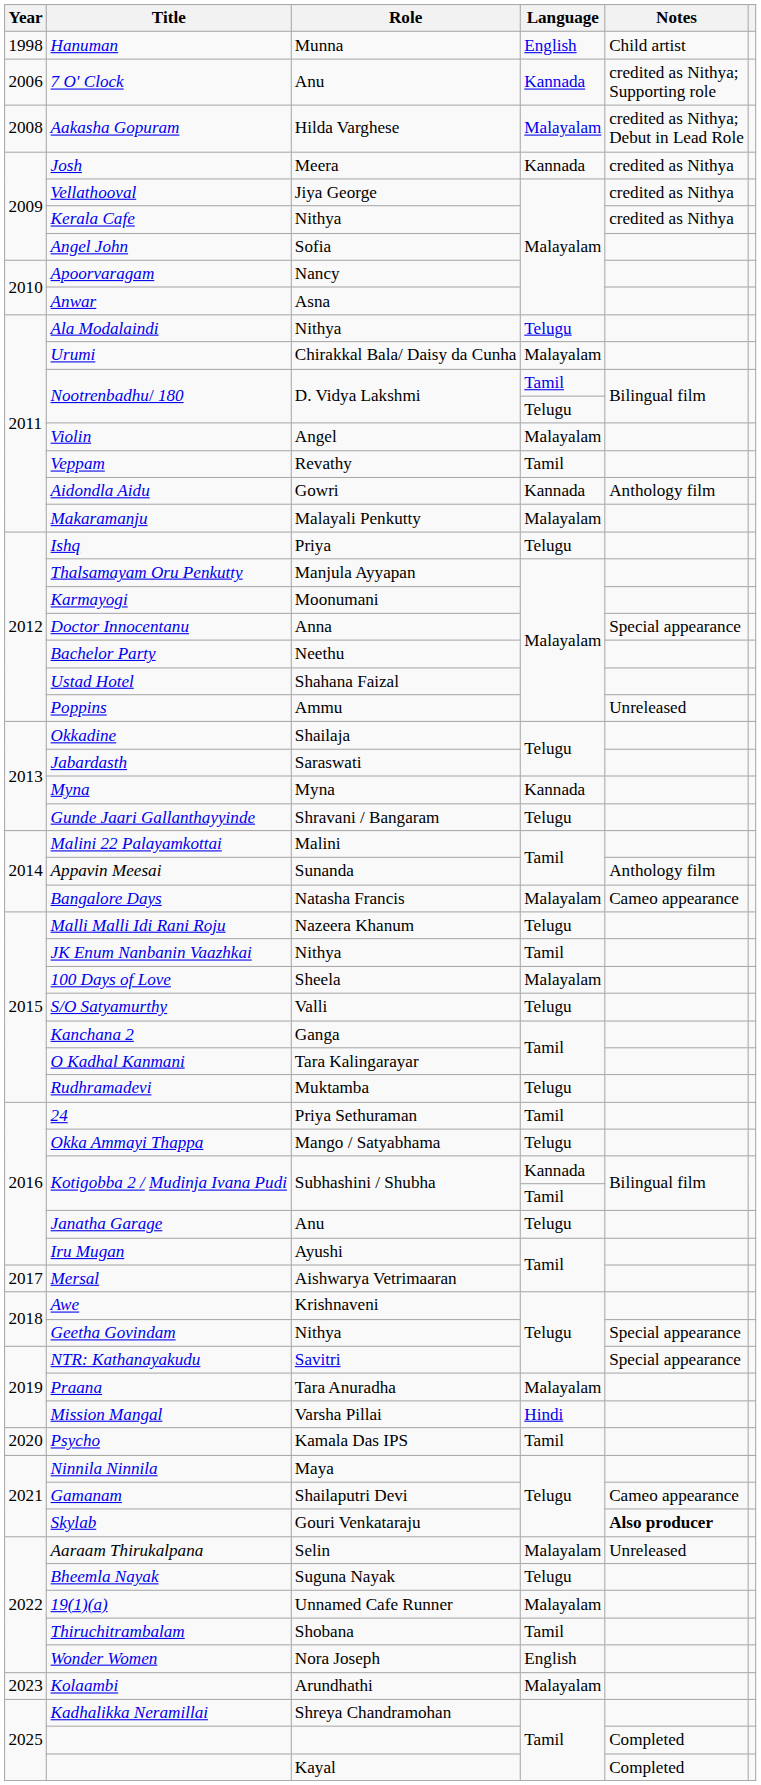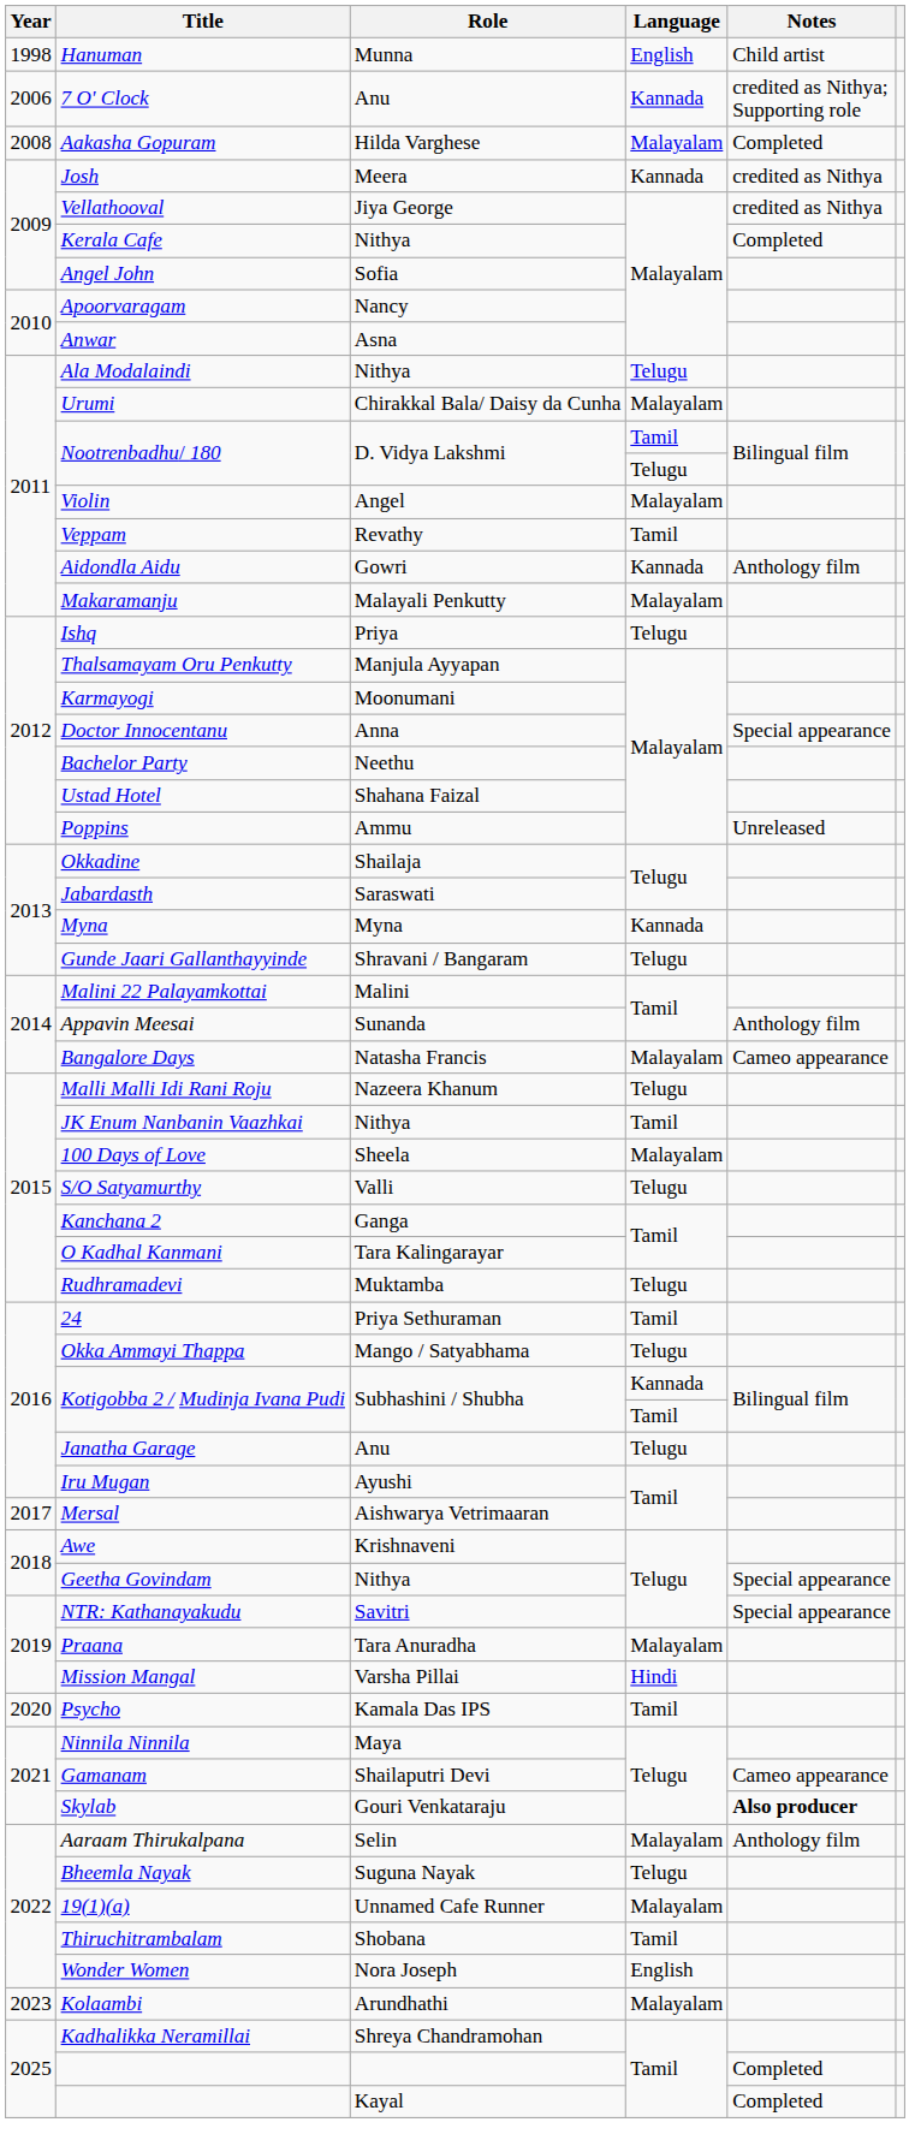Aakasha Gopuram | Notes: credited as Nithya; Debut in Lead Role -> Completed
Kerala Cafe | Notes: credited as Nithya -> Completed
Aaraam Thirukalpana | Notes: Unreleased -> Anthology film
